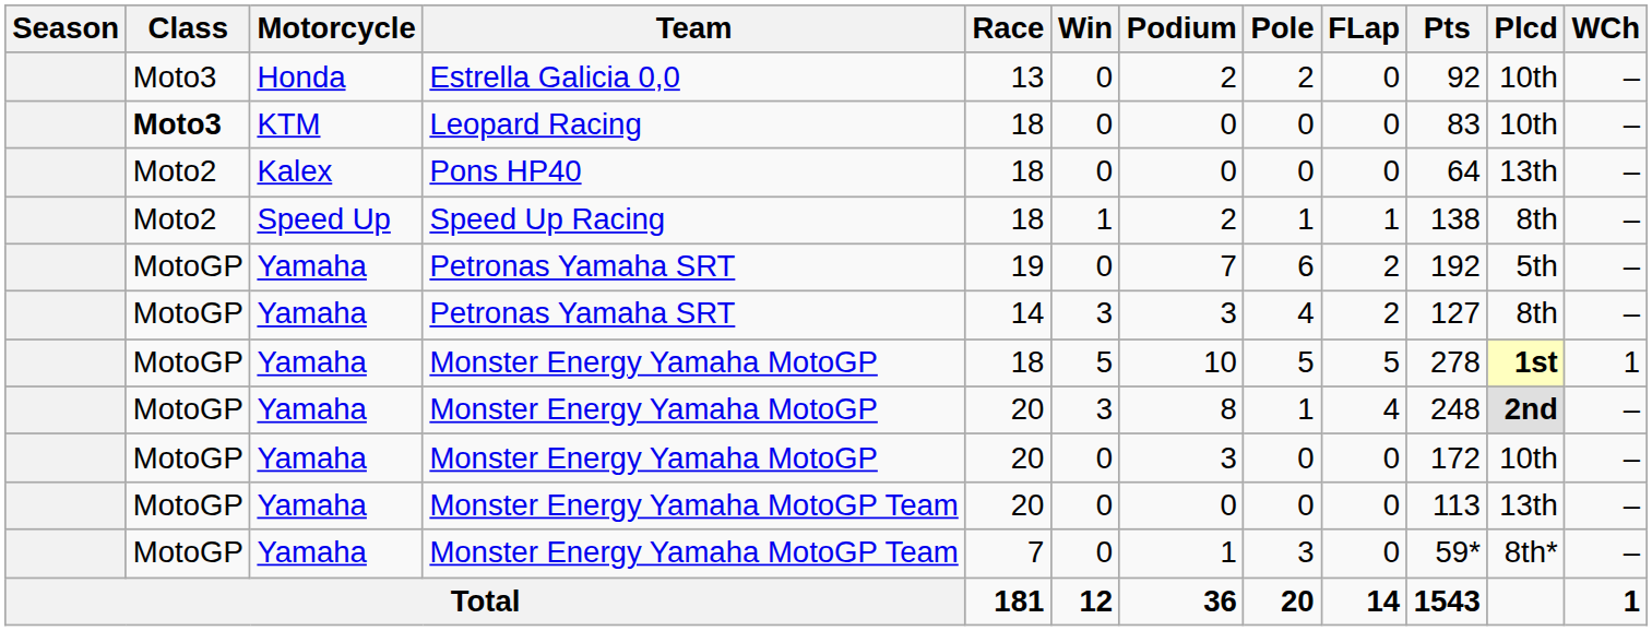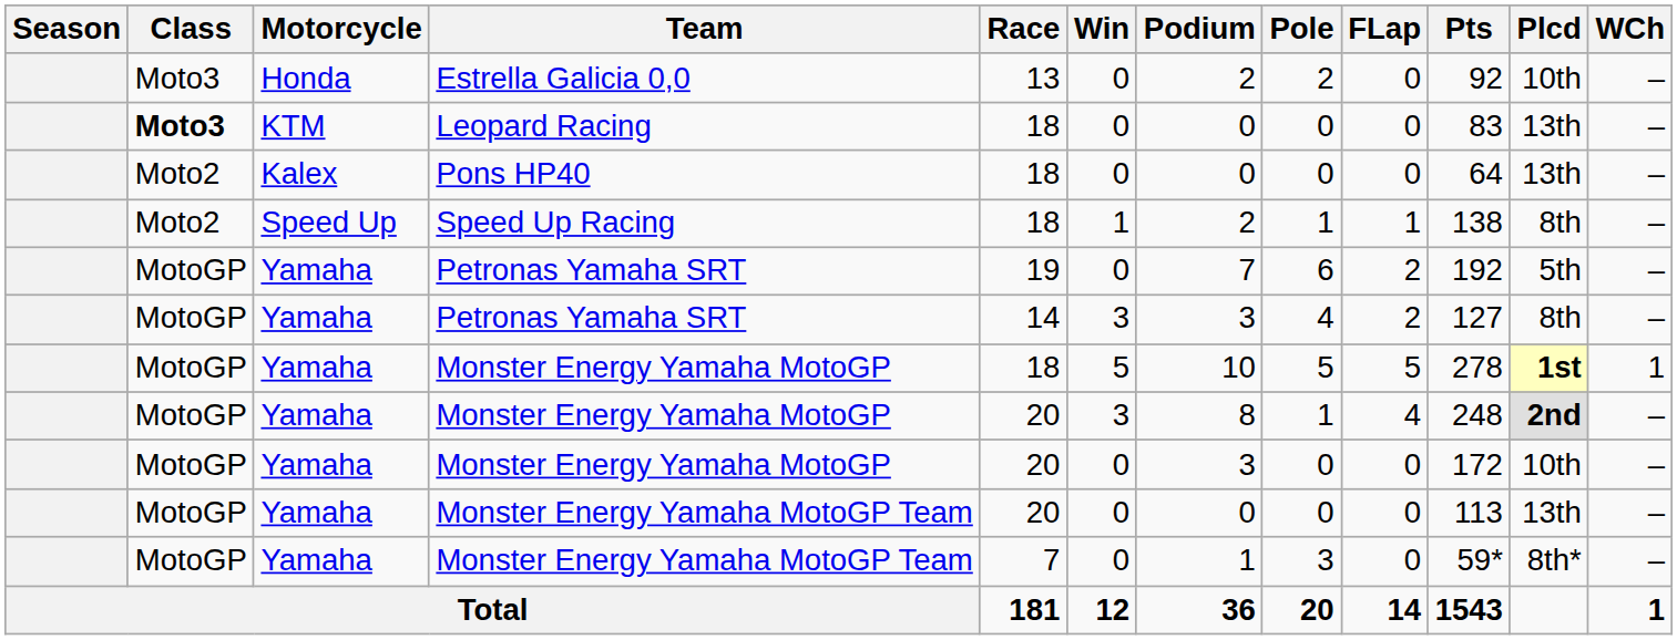Leopard Racing | Plcd: 10th -> 13th
